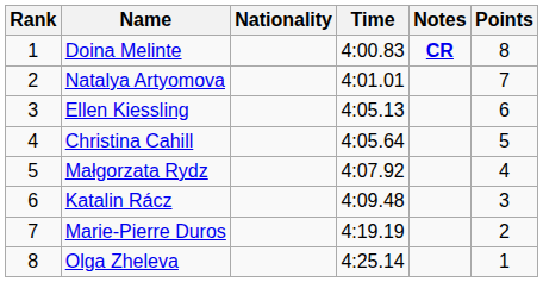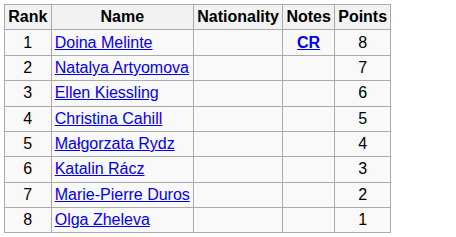- column: Time | 4:00.83 | 4:01.01 | 4:05.13 | 4:05.64 | 4:07.92 | 4:09.48 | 4:19.19 | 4:25.14
